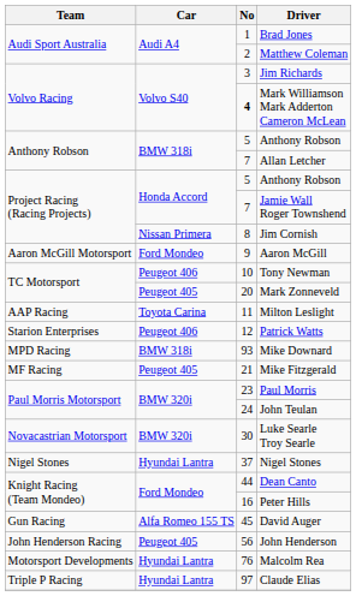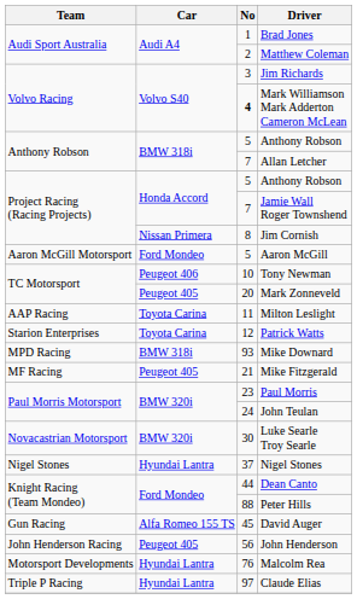Aaron McGill | No: 9 -> 5
Patrick Watts | Car: Peugeot 406 -> Toyota Carina
Peter Hills | No: 16 -> 88
